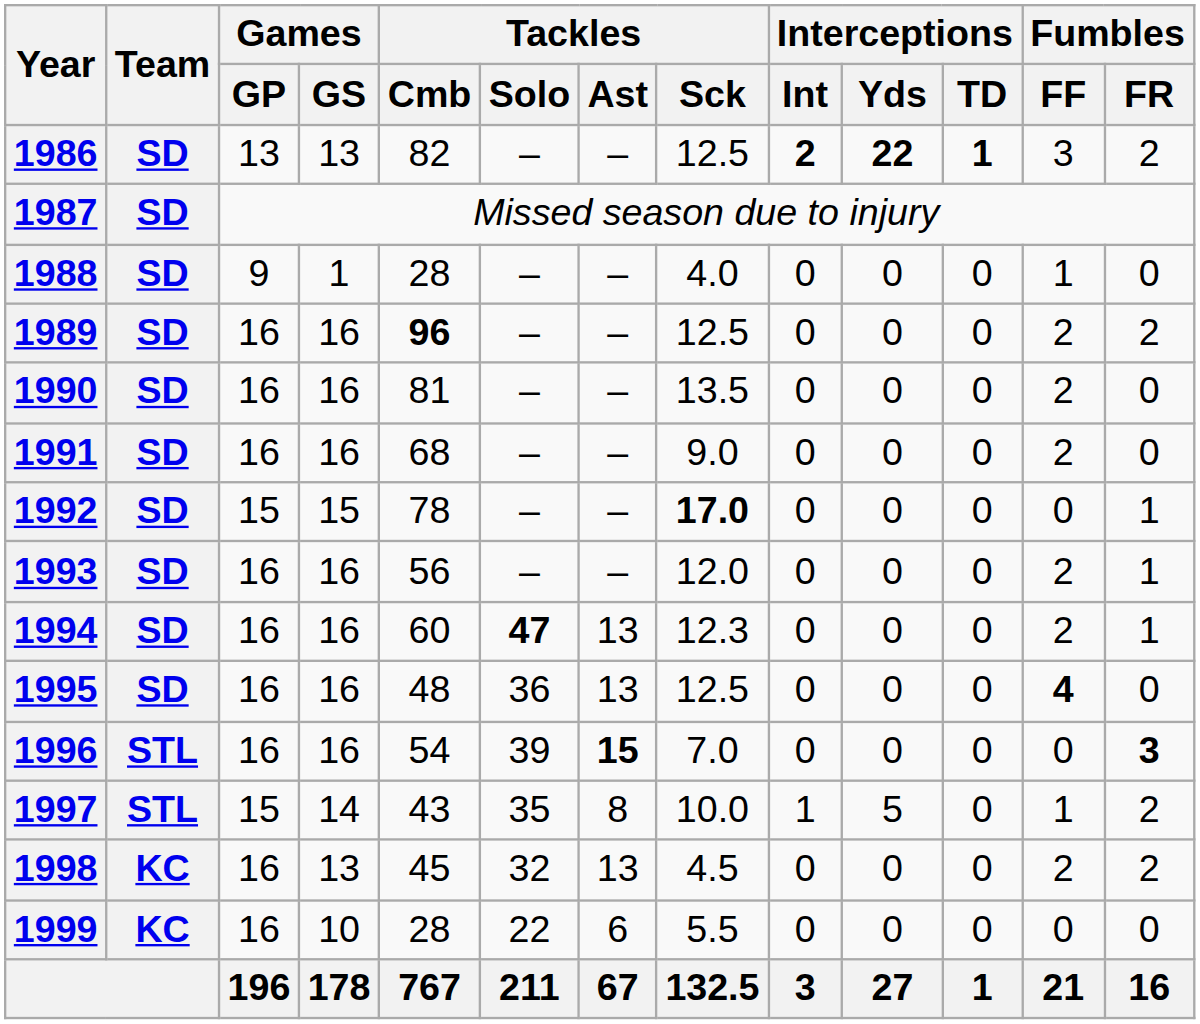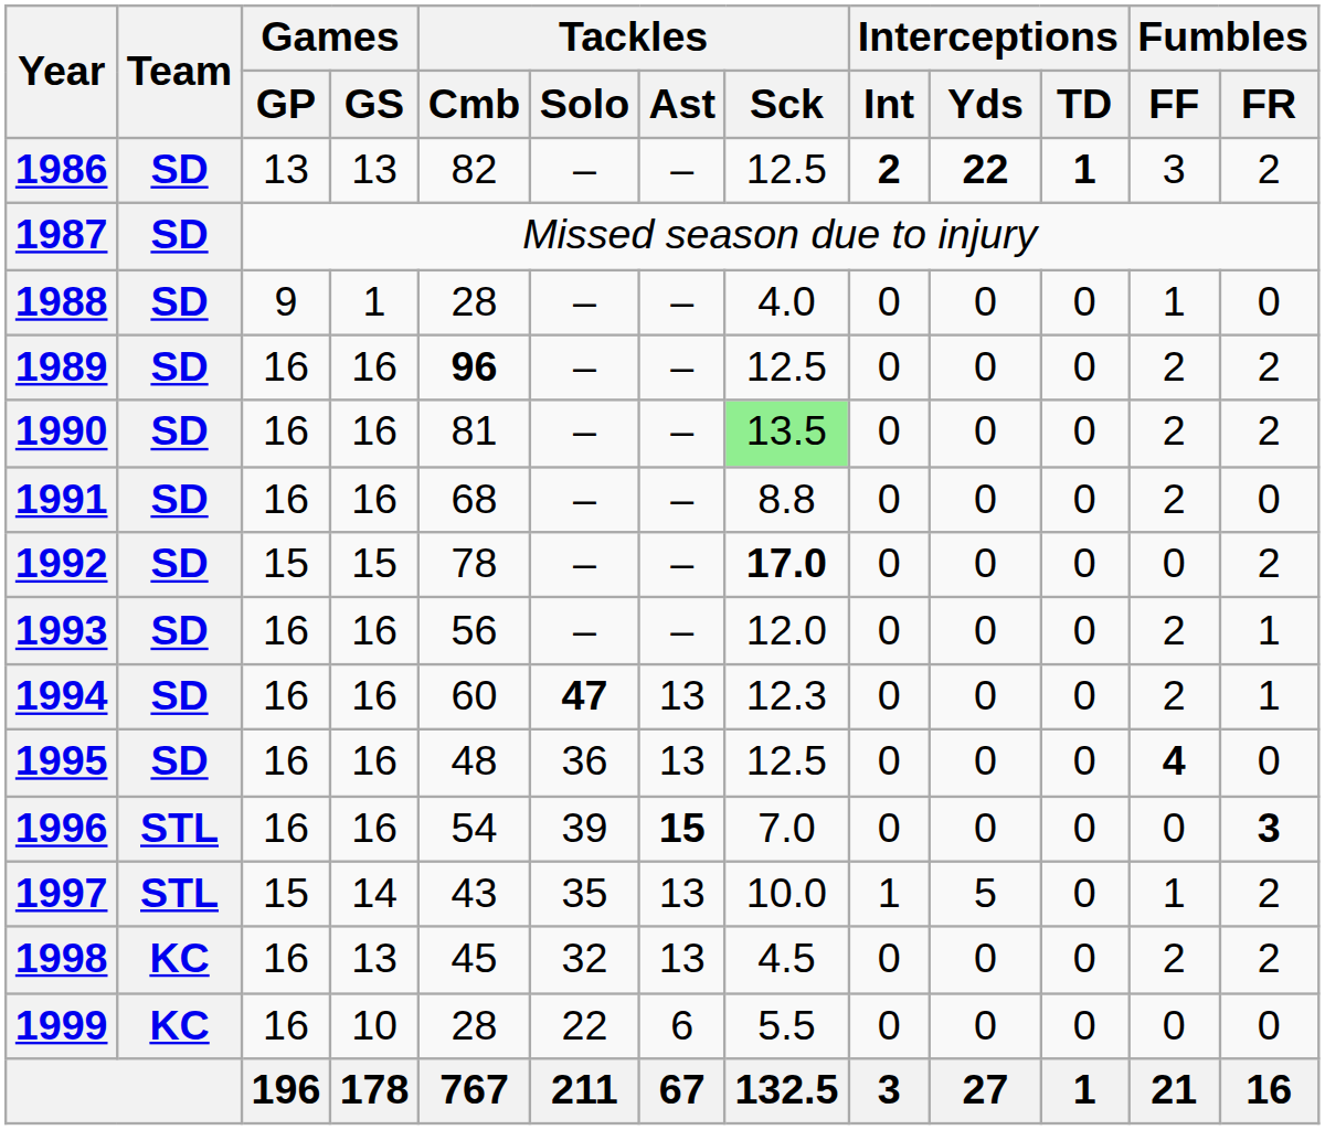1990 | Tackles / Sck: no background -> lightgreen background
1990 | Fumbles / FR: 0 -> 2
1991 | Tackles / Sck: 9.0 -> 8.8
1992 | Fumbles / FR: 1 -> 2
1997 | Tackles / Ast: 8 -> 13
